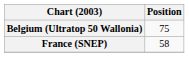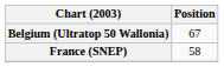Belgium (Ultratop 50 Wallonia) | Position: 75 -> 67
